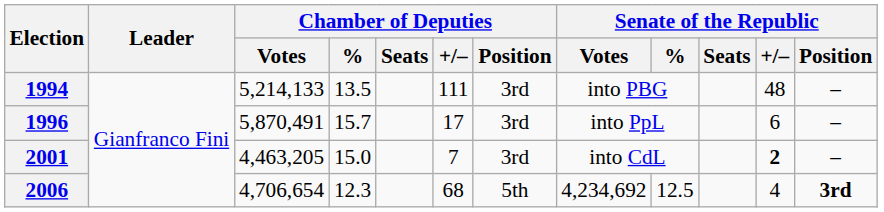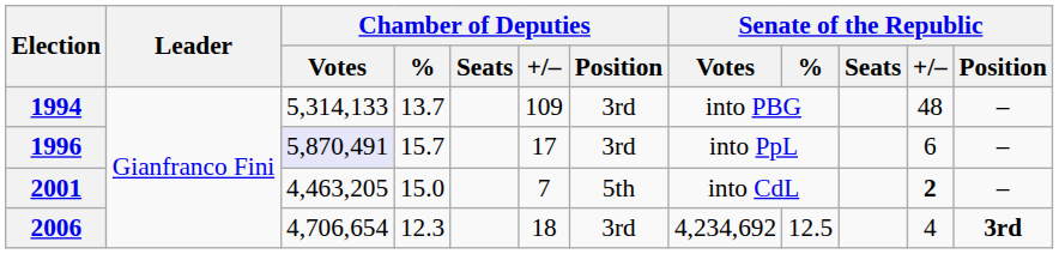1994 | Chamber of Deputies / Votes: 5,214,133 -> 5,314,133
1994 | Chamber of Deputies / %: 13.5 -> 13.7
1994 | Chamber of Deputies / +/–: 111 -> 109
1996 | Chamber of Deputies / Votes: no background -> lavender background
2001 | Chamber of Deputies / Position: 3rd -> 5th
2006 | Chamber of Deputies / +/–: 68 -> 18
2006 | Chamber of Deputies / Position: 5th -> 3rd
